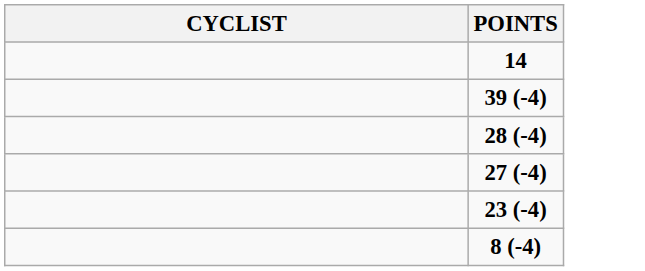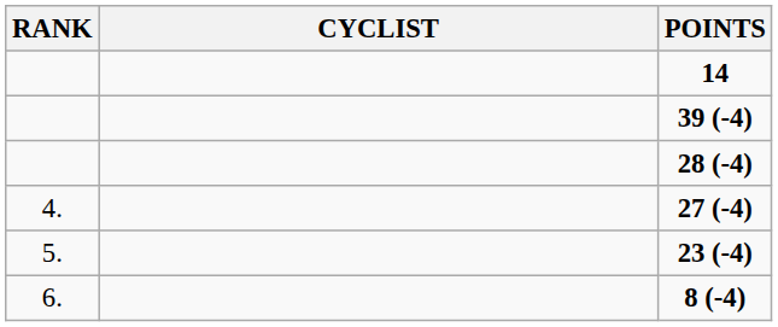+ column: RANK | 4. | 5. | 6.
